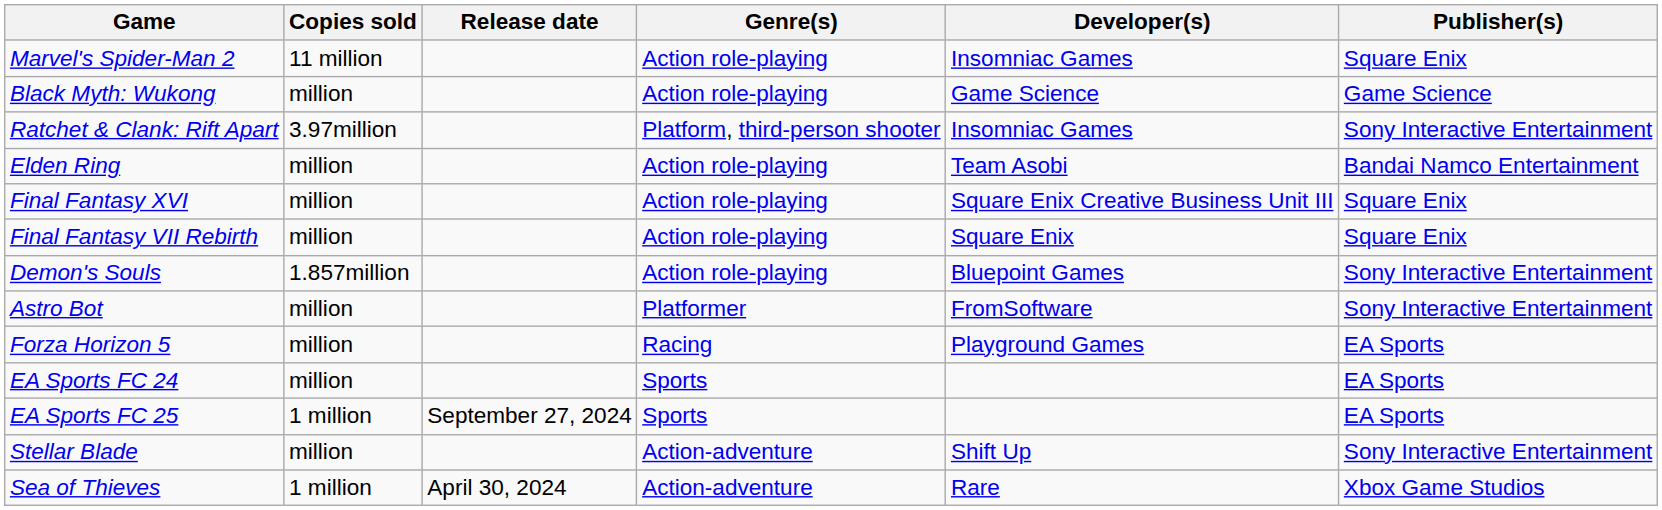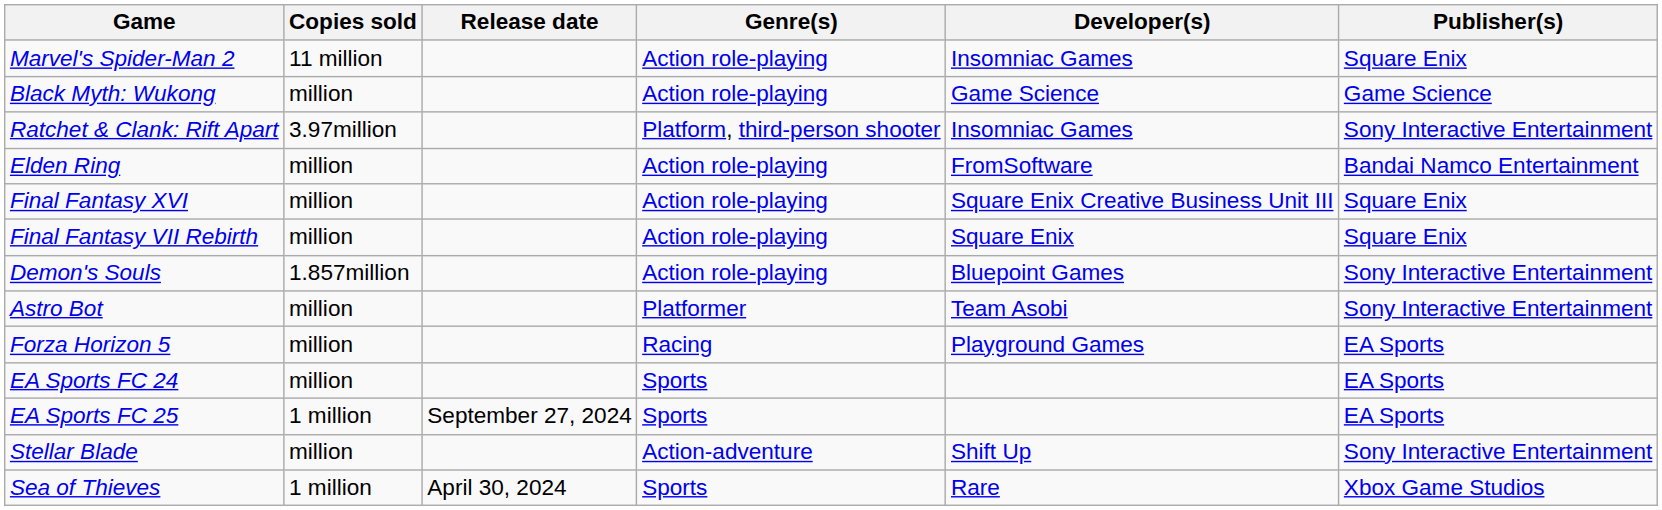Elden Ring | Developer(s): Team Asobi -> FromSoftware
Astro Bot | Developer(s): FromSoftware -> Team Asobi
Sea of Thieves | Genre(s): Action-adventure -> Sports
